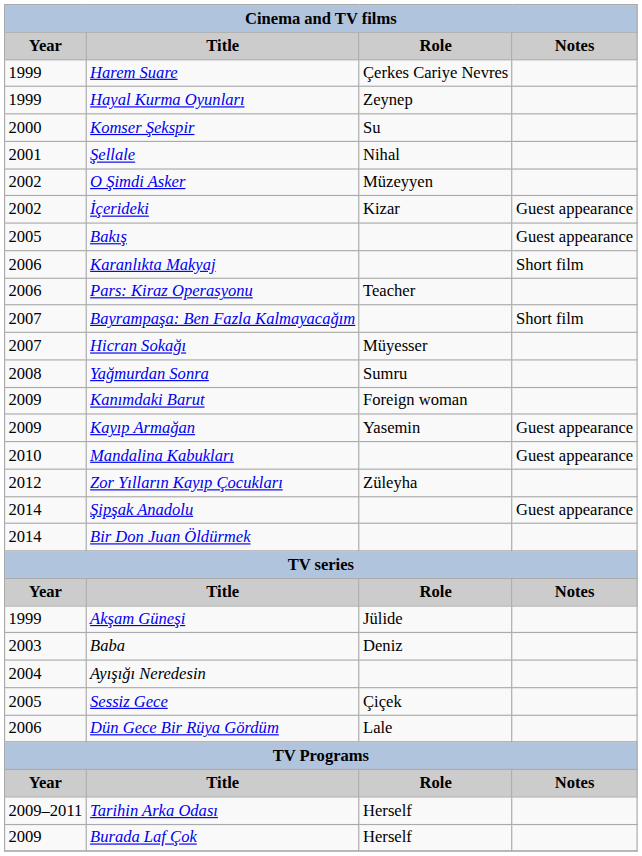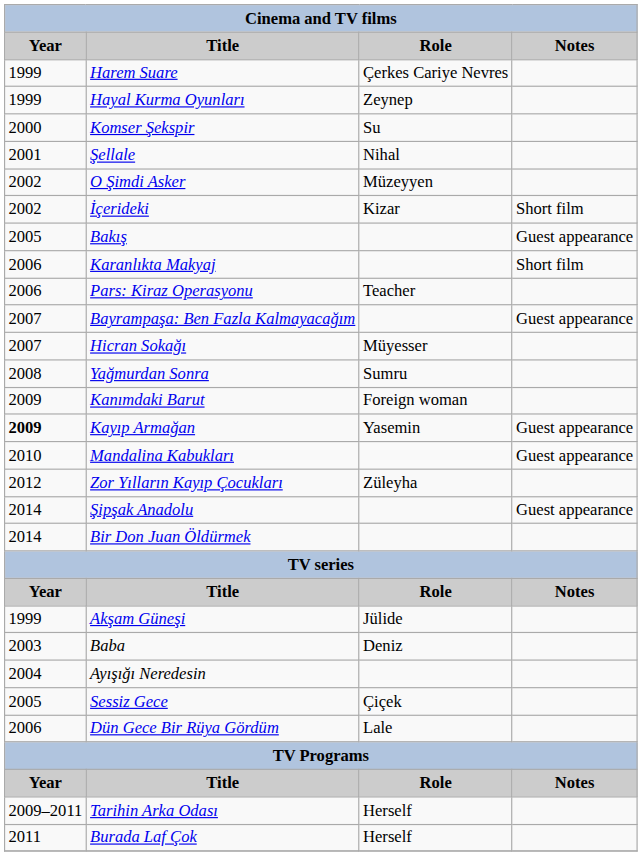İçerideki | Notes: Guest appearance -> Short film
Bayrampaşa: Ben Fazla Kalmayacağım | Notes: Short film -> Guest appearance
Kayıp Armağan | Year: normal -> bold
Burada Laf Çok | Year: 2009 -> 2011
